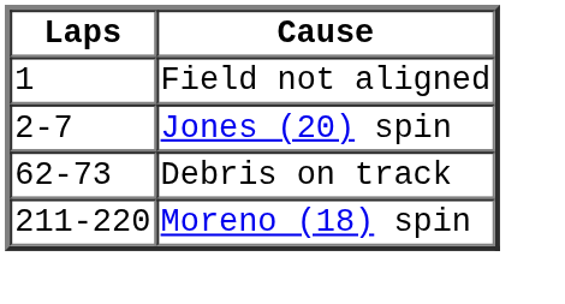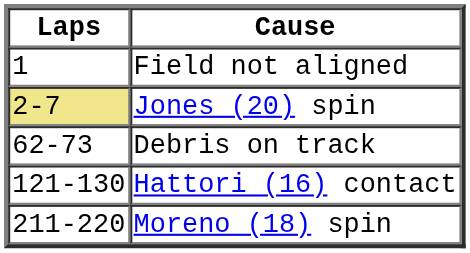Jones (20) spin | Laps: no background -> khaki background
+ row: 121-130 | Hattori (16) contact
